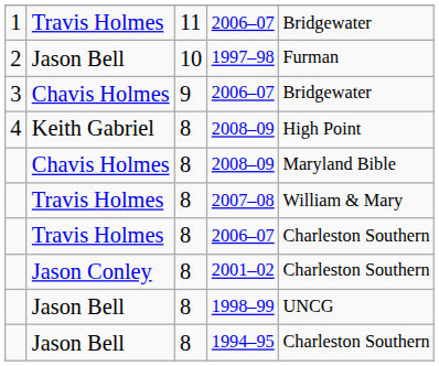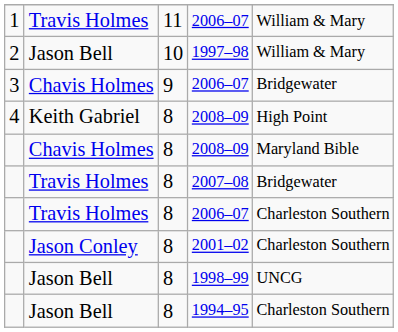1 / 2006–07 | column 5: Bridgewater -> William & Mary
1997–98 | column 5: Furman -> William & Mary
2007–08 | column 5: William & Mary -> Bridgewater
